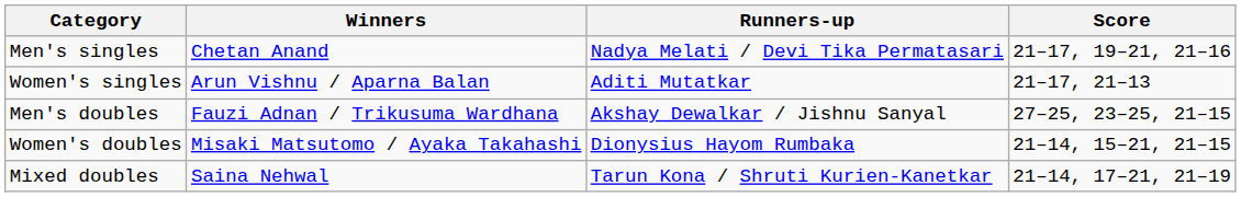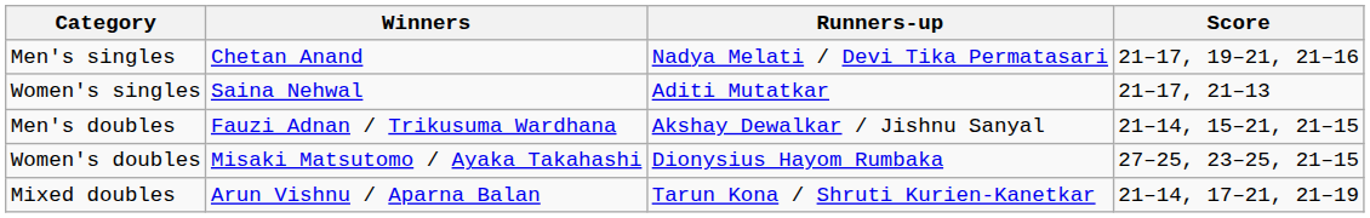Women's singles | Winners: Arun Vishnu / Aparna Balan -> Saina Nehwal
Men's doubles | Score: 27–25, 23–25, 21–15 -> 21–14, 15–21, 21–15
Women's doubles | Score: 21–14, 15–21, 21–15 -> 27–25, 23–25, 21–15
Mixed doubles | Winners: Saina Nehwal -> Arun Vishnu / Aparna Balan
